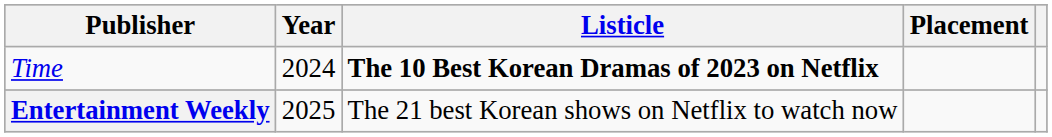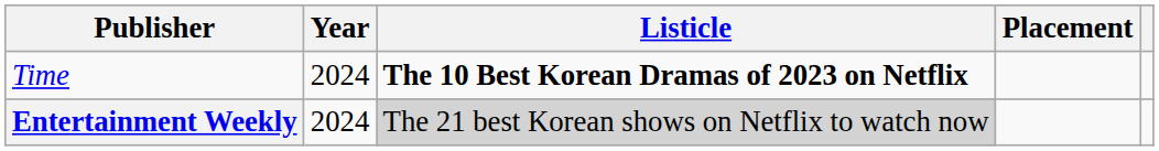Entertainment Weekly | Year: 2025 -> 2024
Entertainment Weekly | Listicle: no background -> lightgrey background
